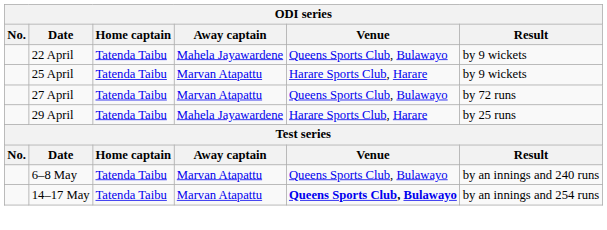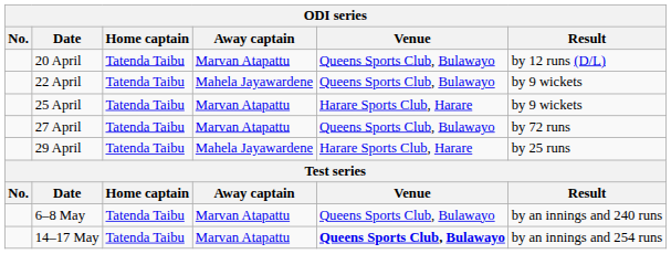+ row: 20 April | Tatenda Taibu | Marvan Atapattu | Queens Sports Club, Bulawayo | by 12 runs (D/L)
